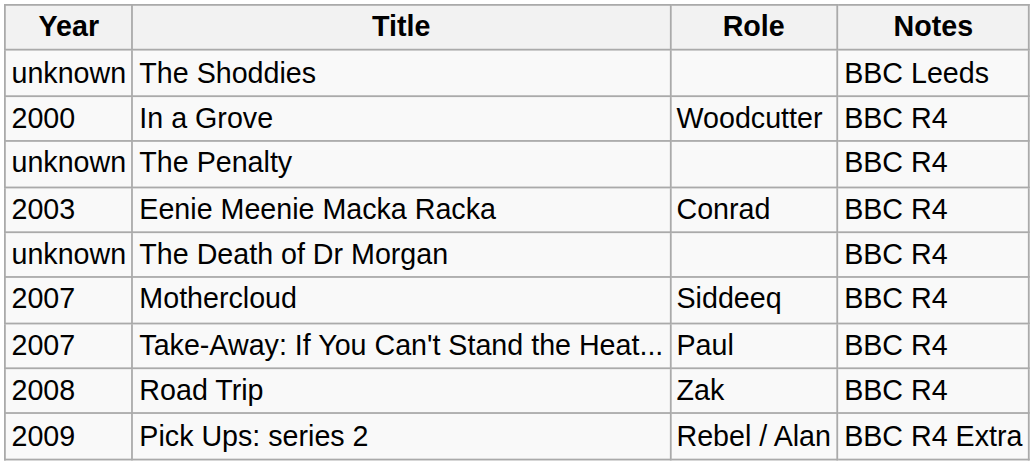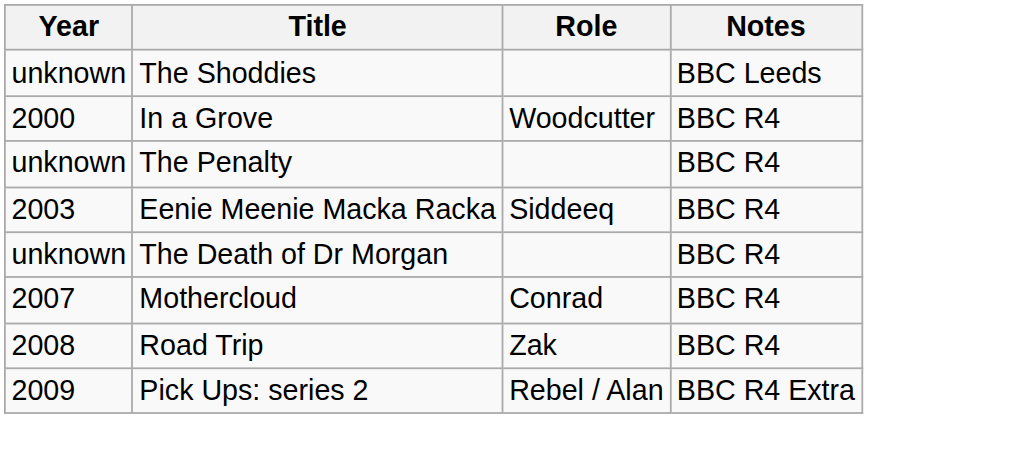Eenie Meenie Macka Racka | Role: Conrad -> Siddeeq
Mothercloud | Role: Siddeeq -> Conrad
- row: 2007 | Take-Away: If You Can't Stand the Heat... | Paul | BBC R4
